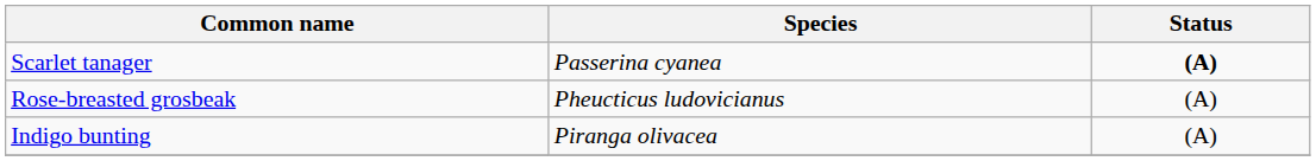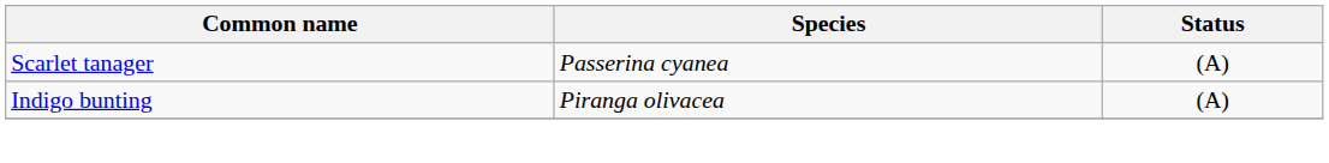Scarlet tanager | Status: bold -> normal
- row: Rose-breasted grosbeak | Pheucticus ludovicianus | (A)
